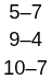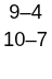- row: 5–7
